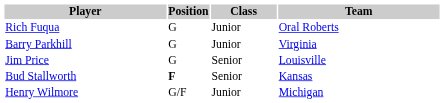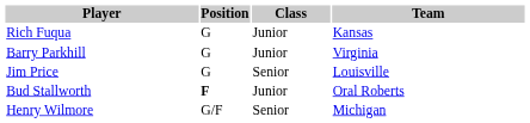Rich Fuqua | Team: Oral Roberts -> Kansas
Bud Stallworth | Class: Senior -> Junior
Bud Stallworth | Team: Kansas -> Oral Roberts
Henry Wilmore | Class: Junior -> Senior
